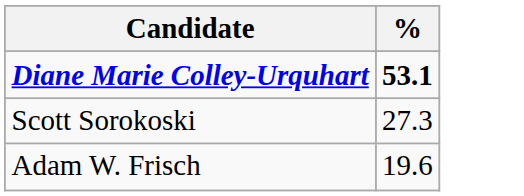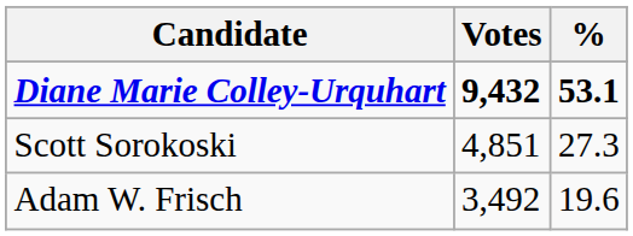+ column: Votes | 9,432 | 4,851 | 3,492
